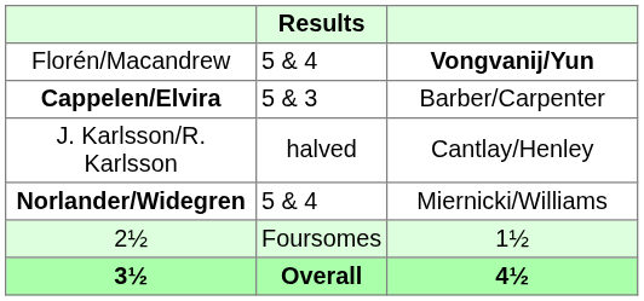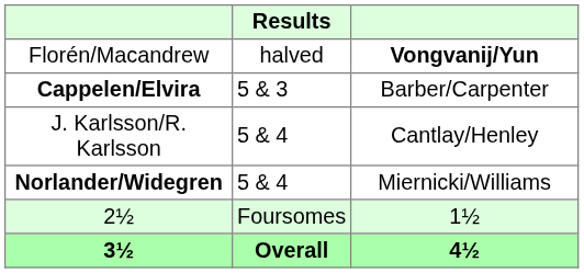Florén/Macandrew | Results: 5 & 4 -> halved
J. Karlsson/R. Karlsson | Results: halved -> 5 & 4
